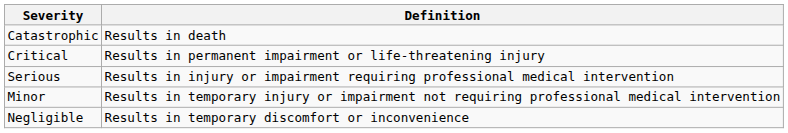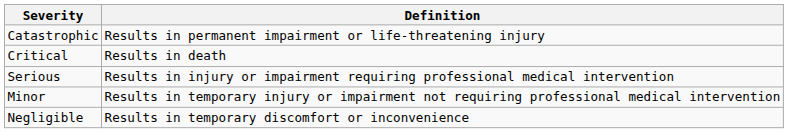Catastrophic | Definition: Results in death -> Results in permanent impairment or life-threatening injury
Critical | Definition: Results in permanent impairment or life-threatening injury -> Results in death
